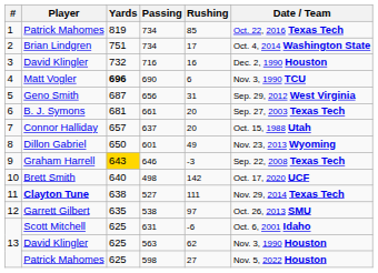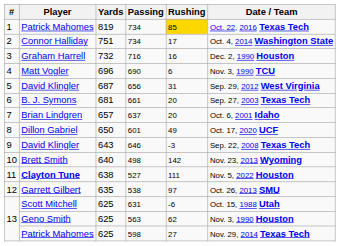1 / 734 | Rushing: no background -> gold background
2 / 734 | Player: Brian Lindgren -> Connor Halliday
716 | Player: David Klingler -> Graham Harrell
690 | Yards: bold -> normal
656 | Player: Geno Smith -> David Klingler
637 | Player: Connor Halliday -> Brian Lindgren
637 | Date / Team: Oct. 15, 1988 Utah -> Oct. 6, 2001 Idaho
601 | Date / Team: Nov. 23, 2013 Wyoming -> Oct. 17, 2020 UCF
646 | Player: Graham Harrell -> David Klingler
646 | Yards: gold background -> no background
498 | Date / Team: Oct. 17, 2020 UCF -> Nov. 23, 2013 Wyoming
527 | Date / Team: Nov. 29, 2014 Texas Tech -> Nov. 5, 2022 Houston
631 | Date / Team: Oct. 6, 2001 Idaho -> Oct. 15, 1988 Utah
563 | Player: David Klingler -> Geno Smith
598 | Date / Team: Nov. 5, 2022 Houston -> Nov. 29, 2014 Texas Tech
